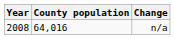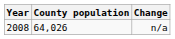n/a | County population: 64,016 -> 64,026
